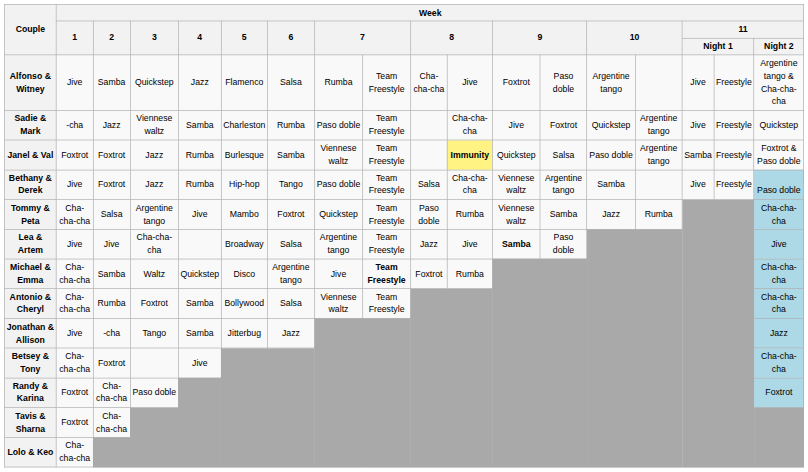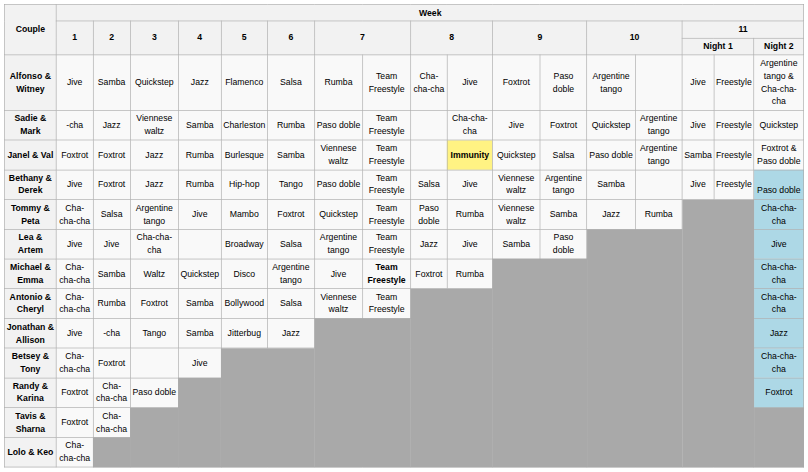Bethany & Derek | column 11: Cha-cha-cha -> Jive
Lea & Artem | column 12: bold -> normal
